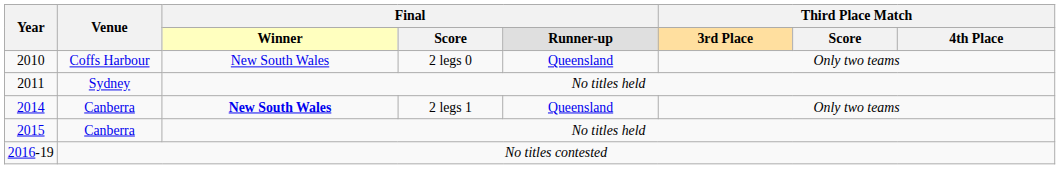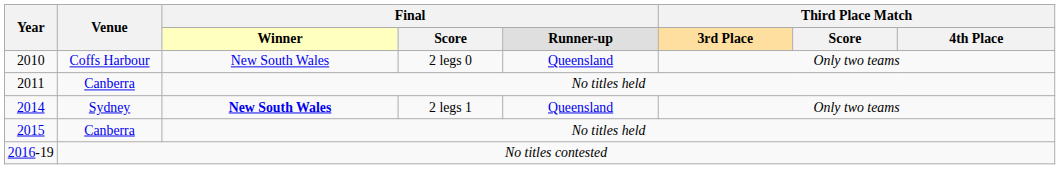2011 | Venue: Sydney -> Canberra
2014 | Venue: Canberra -> Sydney
